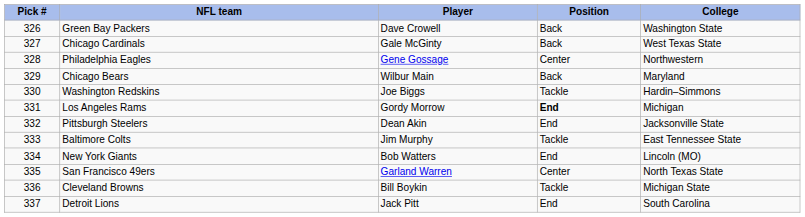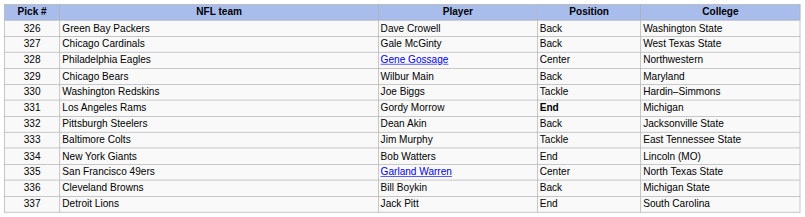Pittsburgh Steelers | Position: End -> Back
Cleveland Browns | Position: Tackle -> Back
